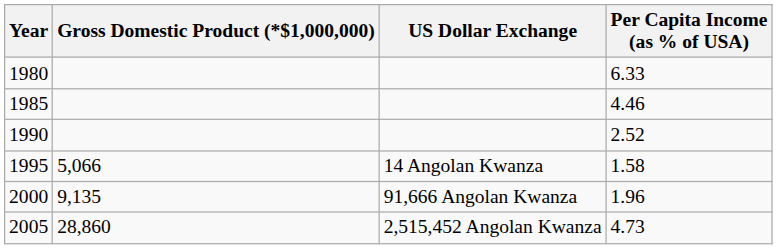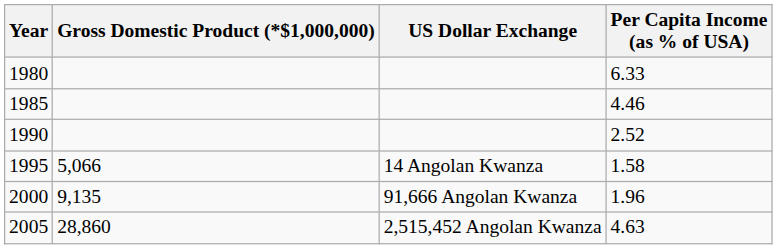2005 | Per Capita Income (as % of USA): 4.73 -> 4.63
